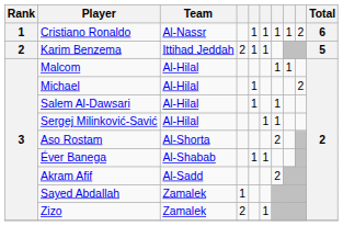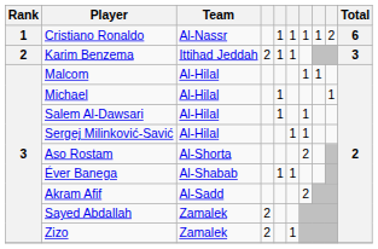Karim Benzema | Total: 5 -> 3
Michael | column 9: 2 -> 1
Sayed Abdallah | column 4: 1 -> 2
